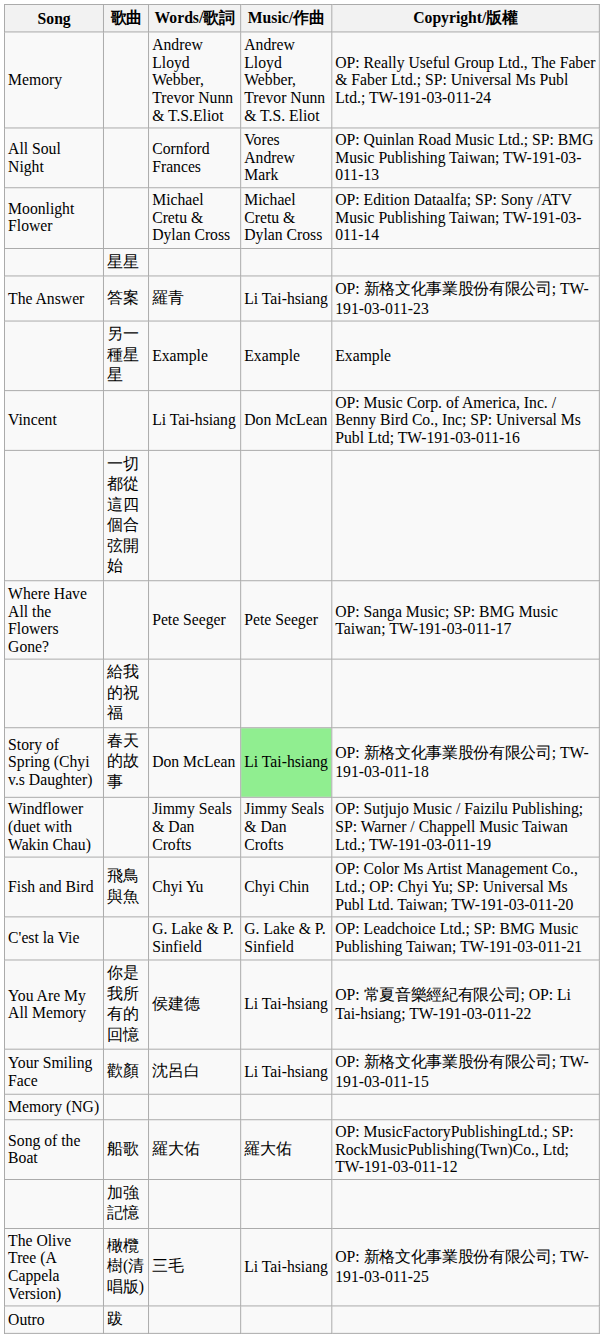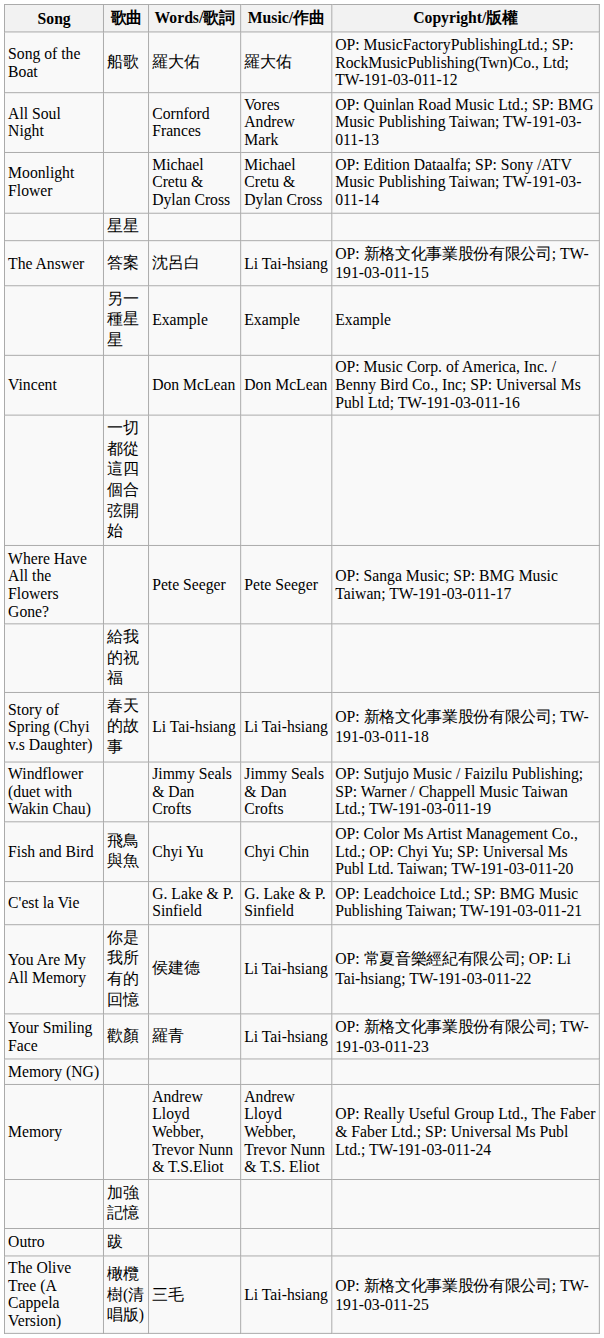rows swapped: Song of the Boat <-> Memory
The Answer | Words/歌詞: 羅青 -> 沈呂白
The Answer | Copyright/版權: OP: 新格文化事業股份有限公司; TW-191-03-011-23 -> OP: 新格文化事業股份有限公司; TW-191-03-011-15
Vincent | Words/歌詞: Li Tai-hsiang -> Don McLean
Story of Spring (Chyi v.s Daughter) | Words/歌詞: Don McLean -> Li Tai-hsiang
Story of Spring (Chyi v.s Daughter) | Music/作曲: lightgreen background -> no background
Your Smiling Face | Words/歌詞: 沈呂白 -> 羅青
Your Smiling Face | Copyright/版權: OP: 新格文化事業股份有限公司; TW-191-03-011-15 -> OP: 新格文化事業股份有限公司; TW-191-03-011-23
rows swapped: The Olive Tree (A Cappela Version) <-> Outro
